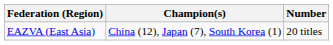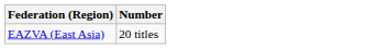- column: Champion(s) | China (12), Japan (7), South Korea (1)
